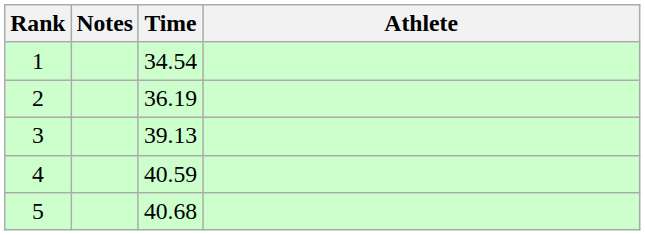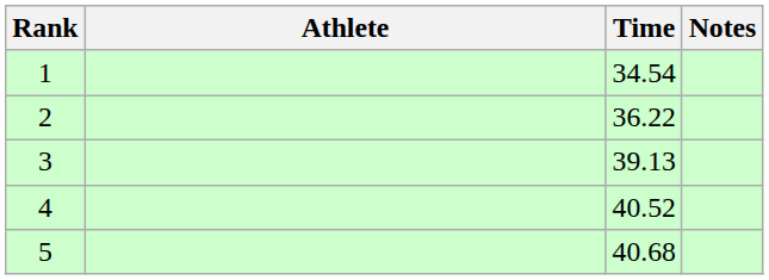columns swapped: Athlete <-> Notes
2 | Time: 36.19 -> 36.22
4 | Time: 40.59 -> 40.52
